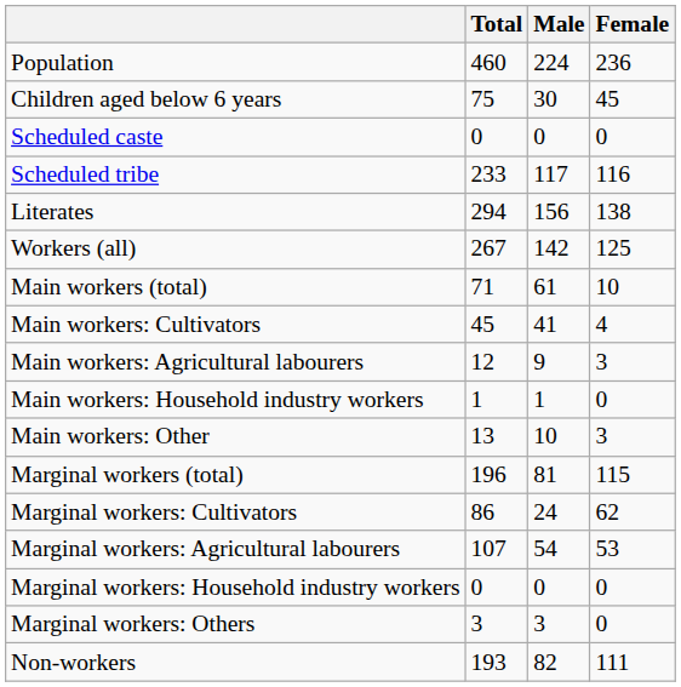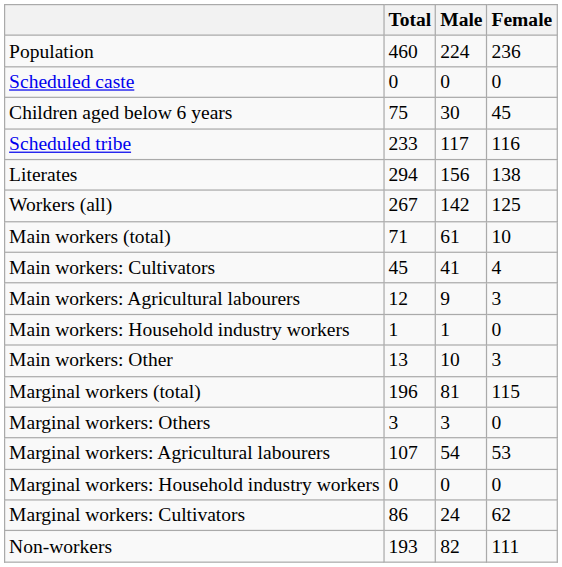rows swapped: Children aged below 6 years <-> Scheduled caste
rows swapped: Marginal workers: Cultivators <-> Marginal workers: Others
